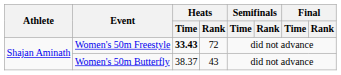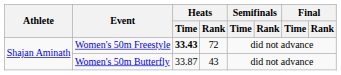Women's 50m Butterfly | Heats / Time: 38.37 -> 33.87
